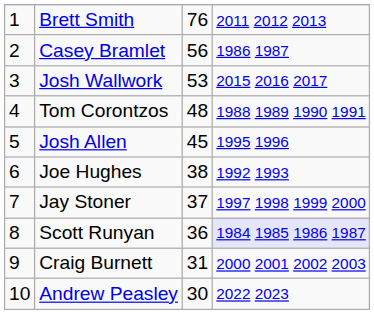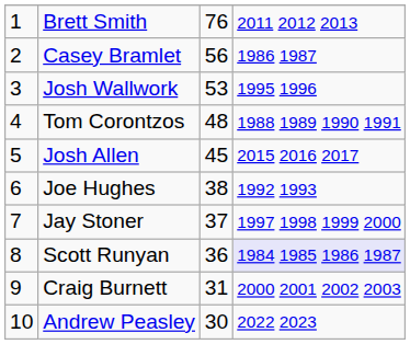Josh Wallwork | column 4: 2015 2016 2017 -> 1995 1996
Josh Allen | column 4: 1995 1996 -> 2015 2016 2017
